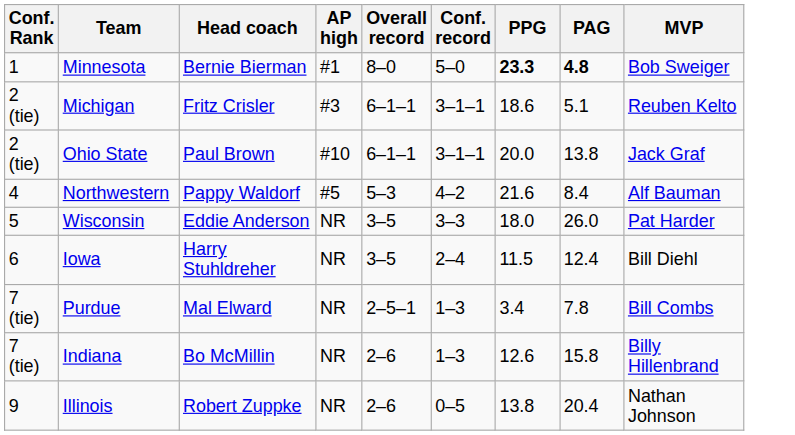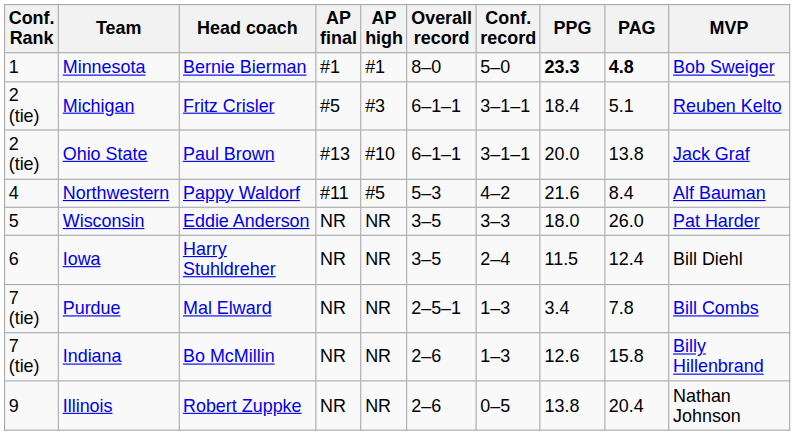+ column: AP final | #1 | #5 | #13 | #11 | NR | NR | NR | NR | NR
Michigan | PPG: 18.6 -> 18.4
